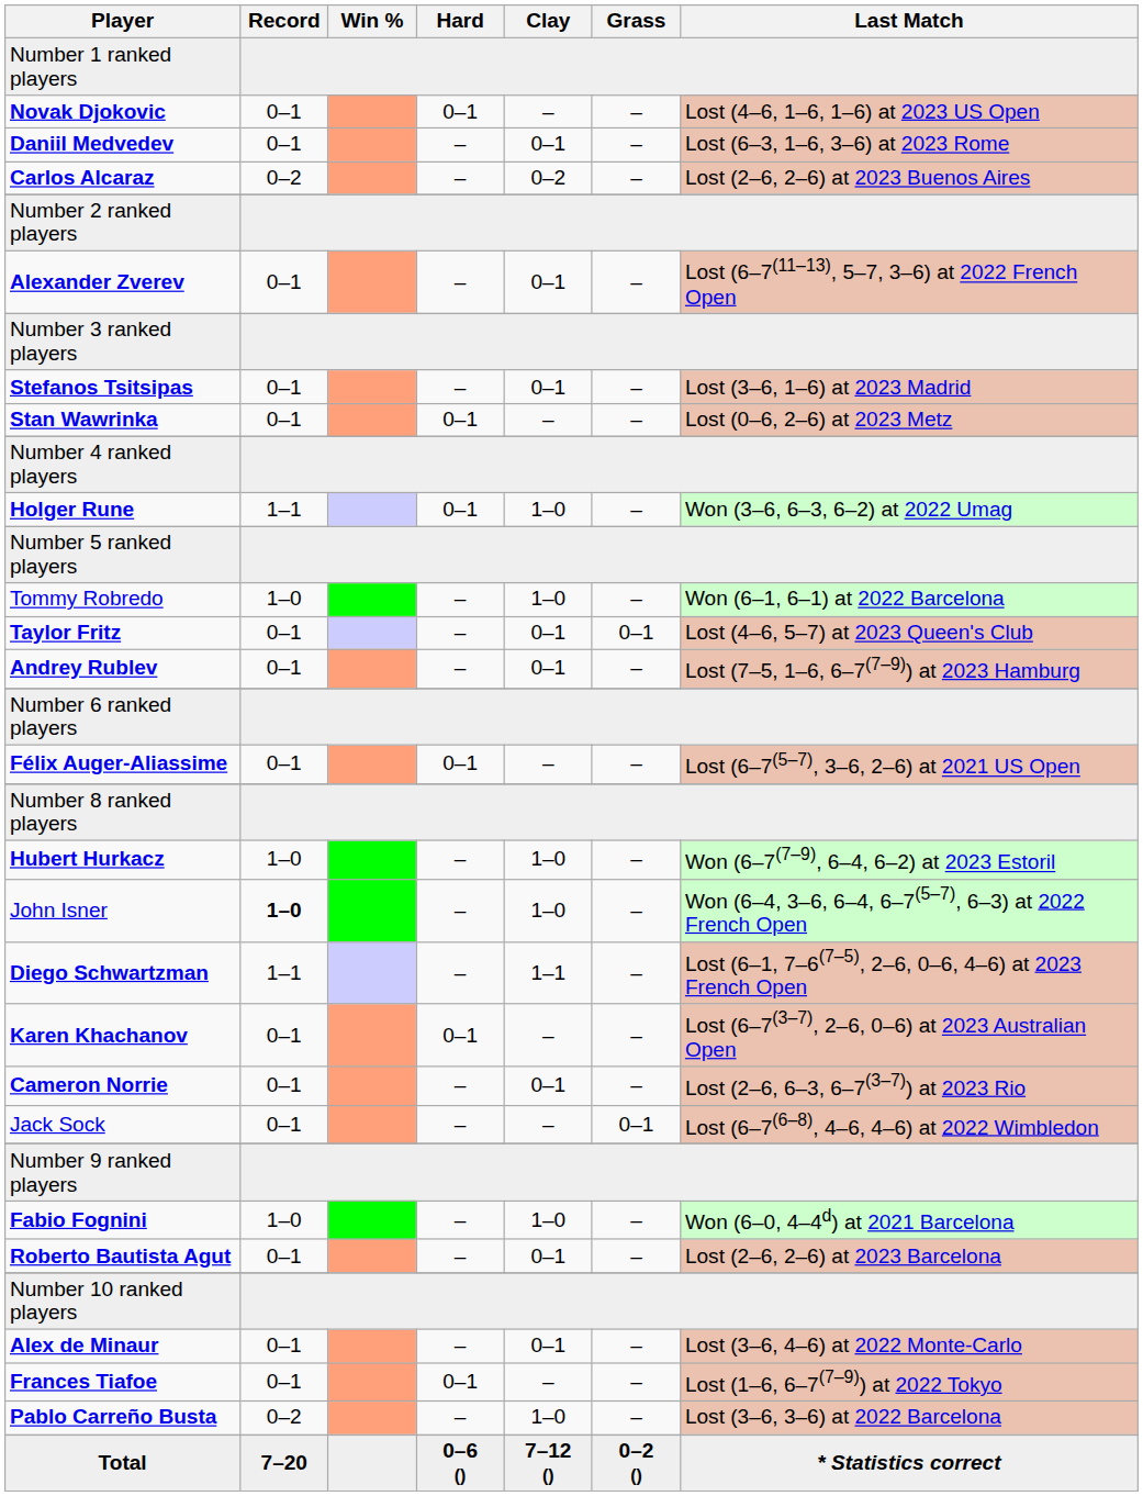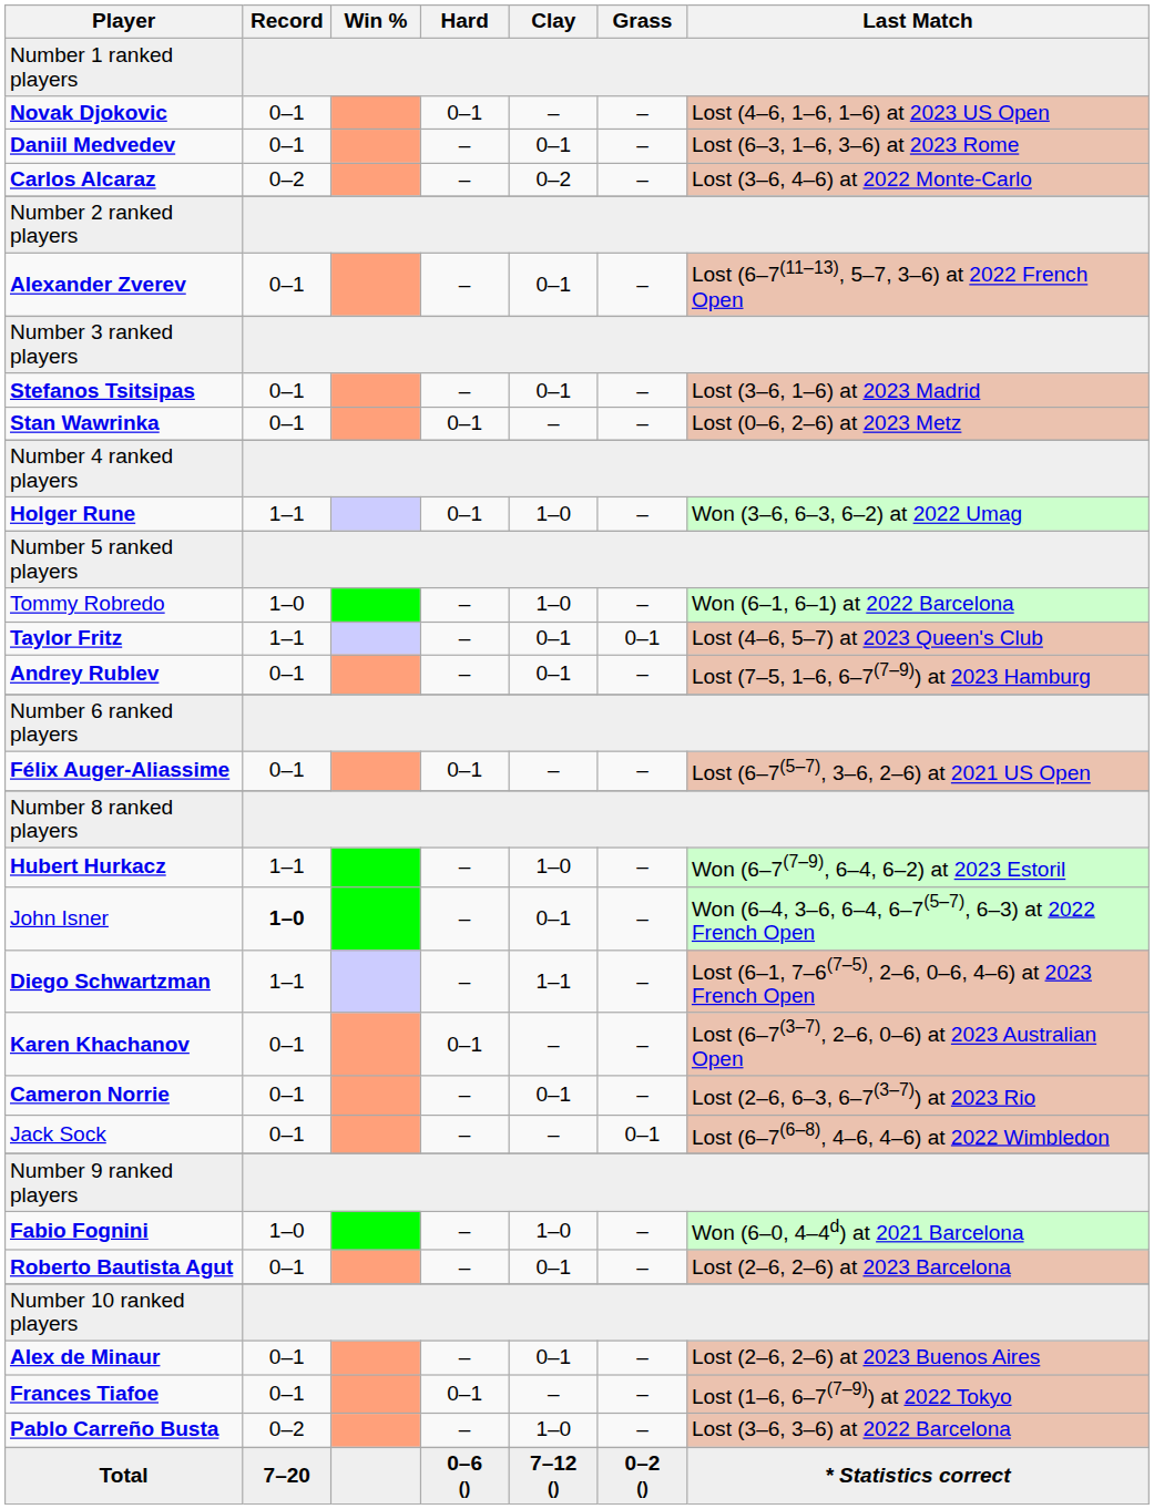Carlos Alcaraz | Last Match: Lost (2–6, 2–6) at 2023 Buenos Aires -> Lost (3–6, 4–6) at 2022 Monte-Carlo
Taylor Fritz | Record: 0–1 -> 1–1
Hubert Hurkacz | Record: 1–0 -> 1–1
John Isner | Clay: 1–0 -> 0–1
Alex de Minaur | Last Match: Lost (3–6, 4–6) at 2022 Monte-Carlo -> Lost (2–6, 2–6) at 2023 Buenos Aires
